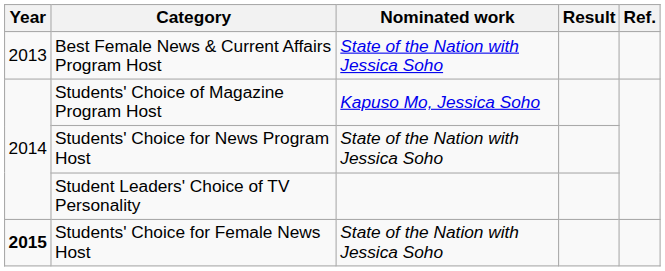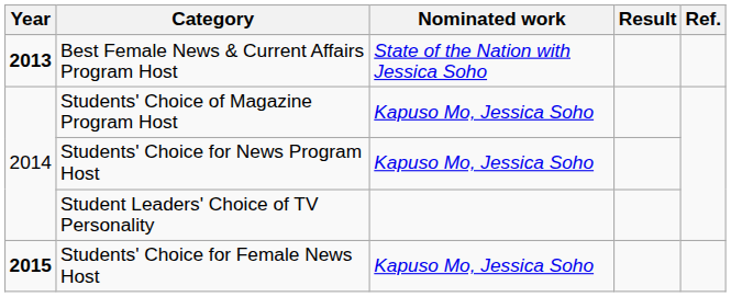Best Female News & Current Affairs Program Host | Year: normal -> bold
Students' Choice for News Program Host | Nominated work: State of the Nation with Jessica Soho -> Kapuso Mo, Jessica Soho
Students' Choice for Female News Host | Nominated work: State of the Nation with Jessica Soho -> Kapuso Mo, Jessica Soho
